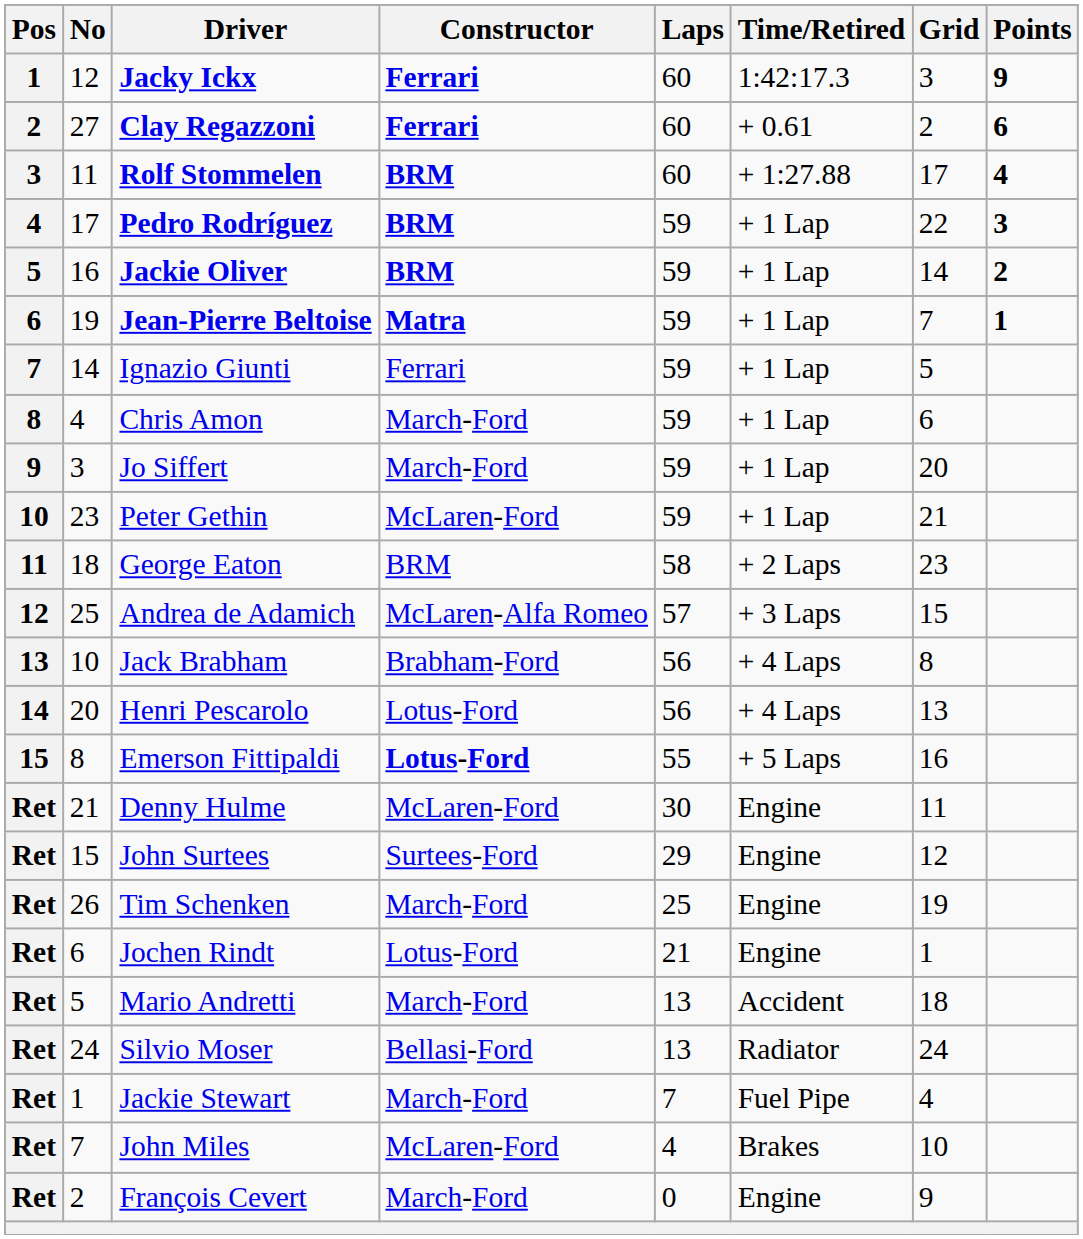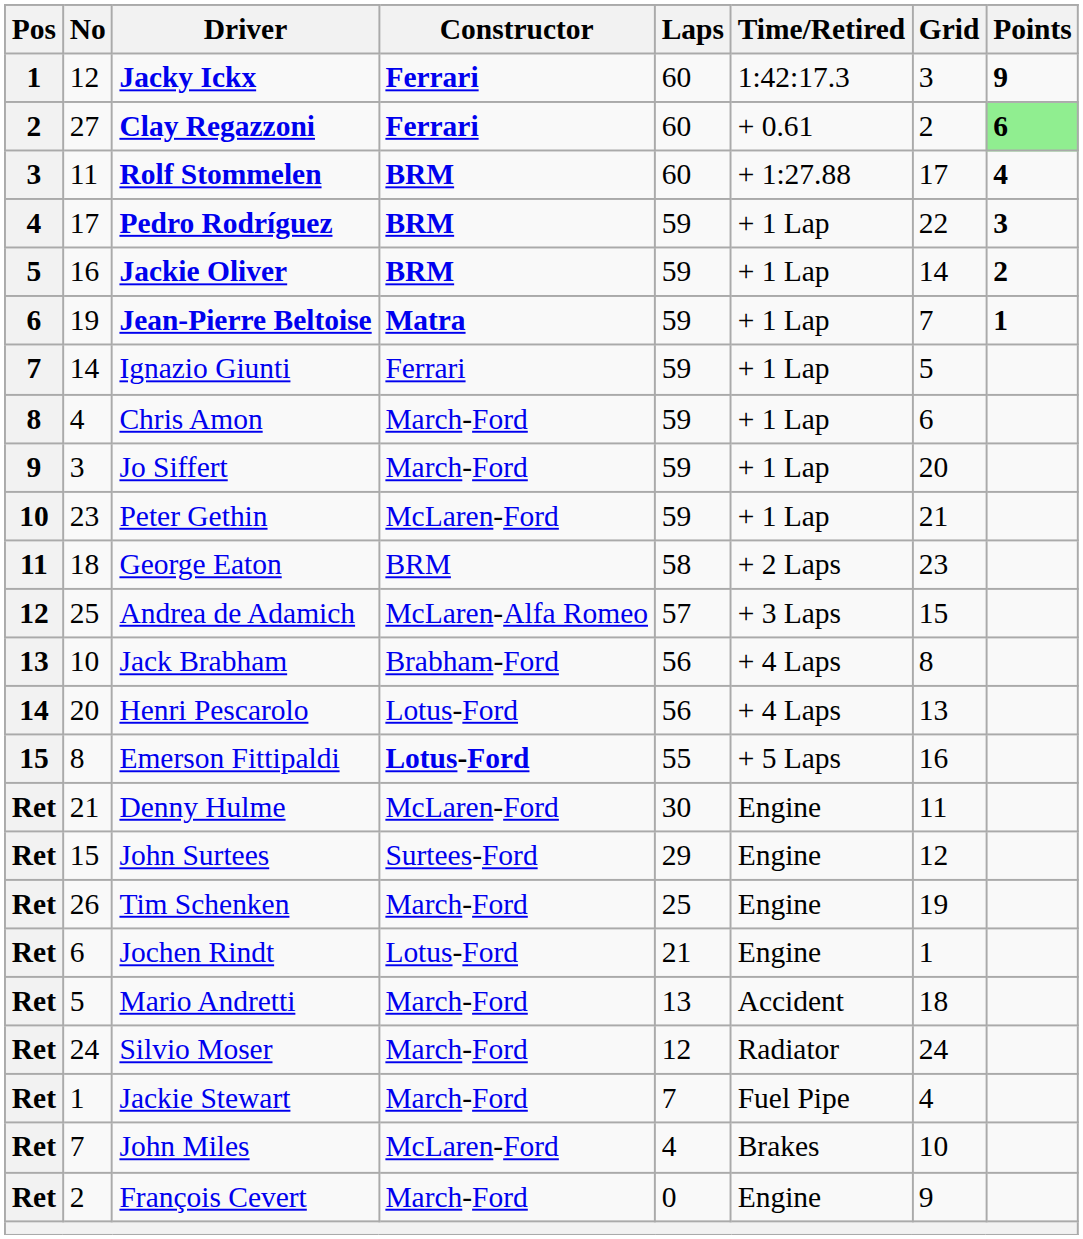Clay Regazzoni | Points: no background -> lightgreen background
Silvio Moser | Constructor: Bellasi-Ford -> March-Ford
Silvio Moser | Laps: 13 -> 12
